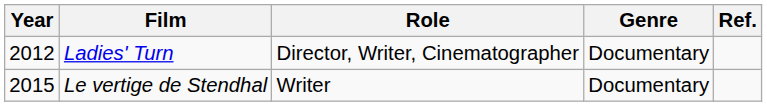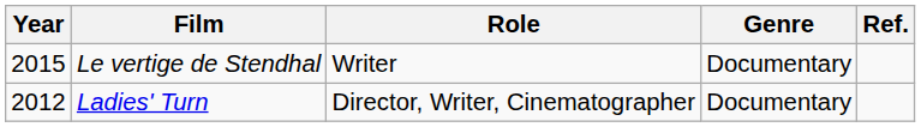rows swapped: Ladies' Turn <-> Le vertige de Stendhal
